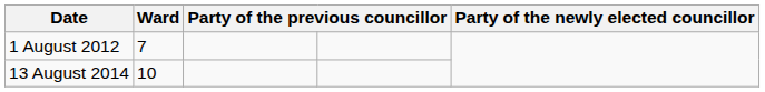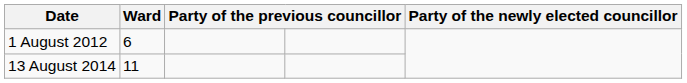1 August 2012 | Ward: 7 -> 6
13 August 2014 | Ward: 10 -> 11
